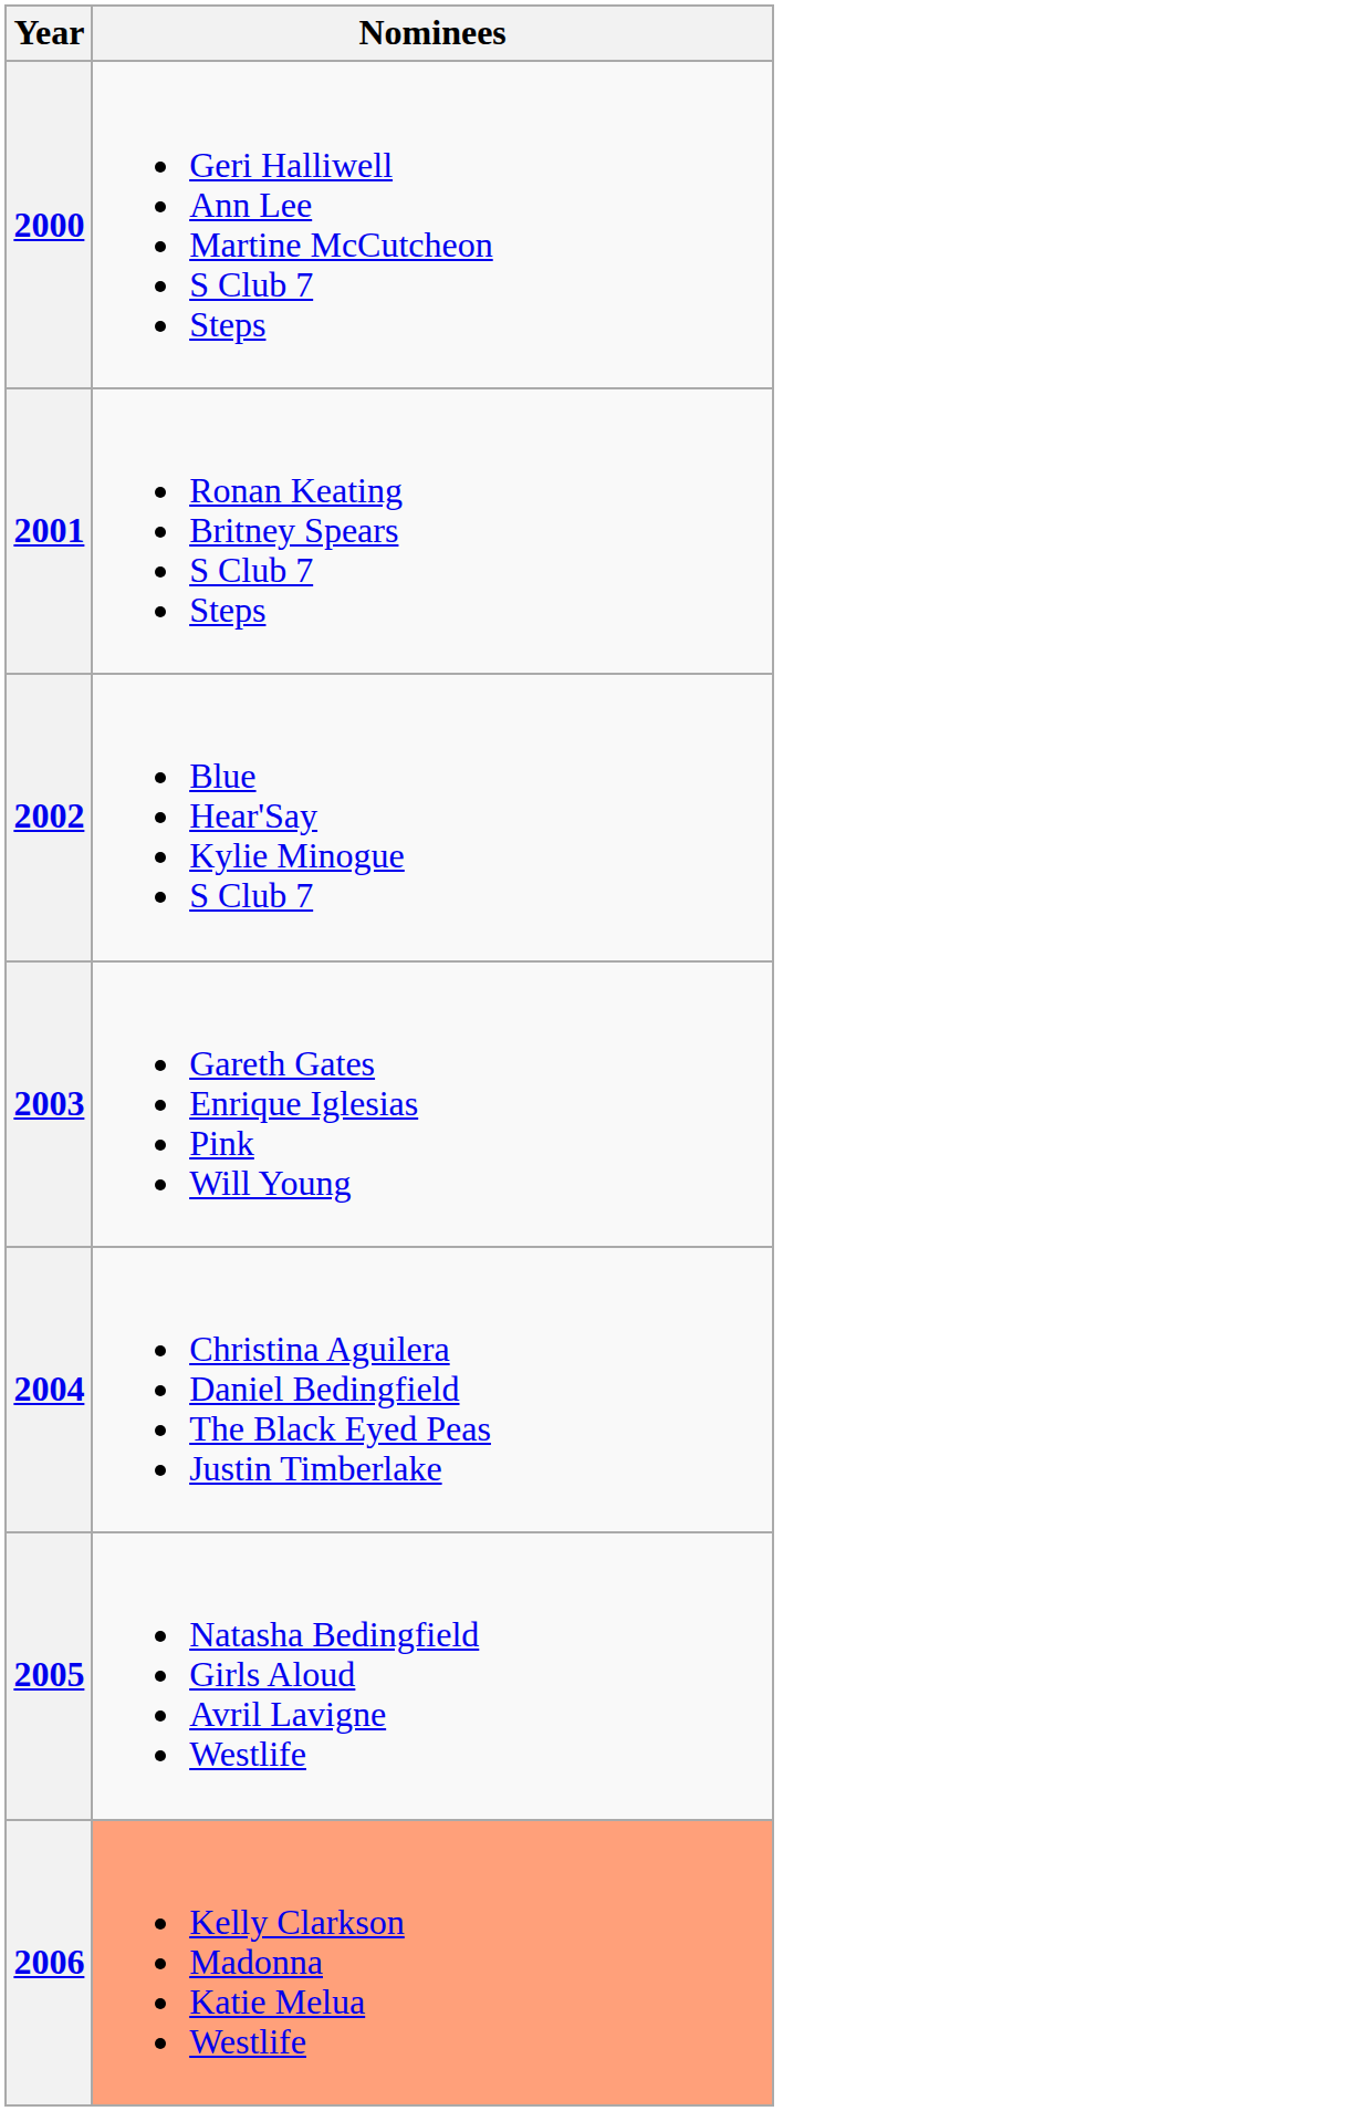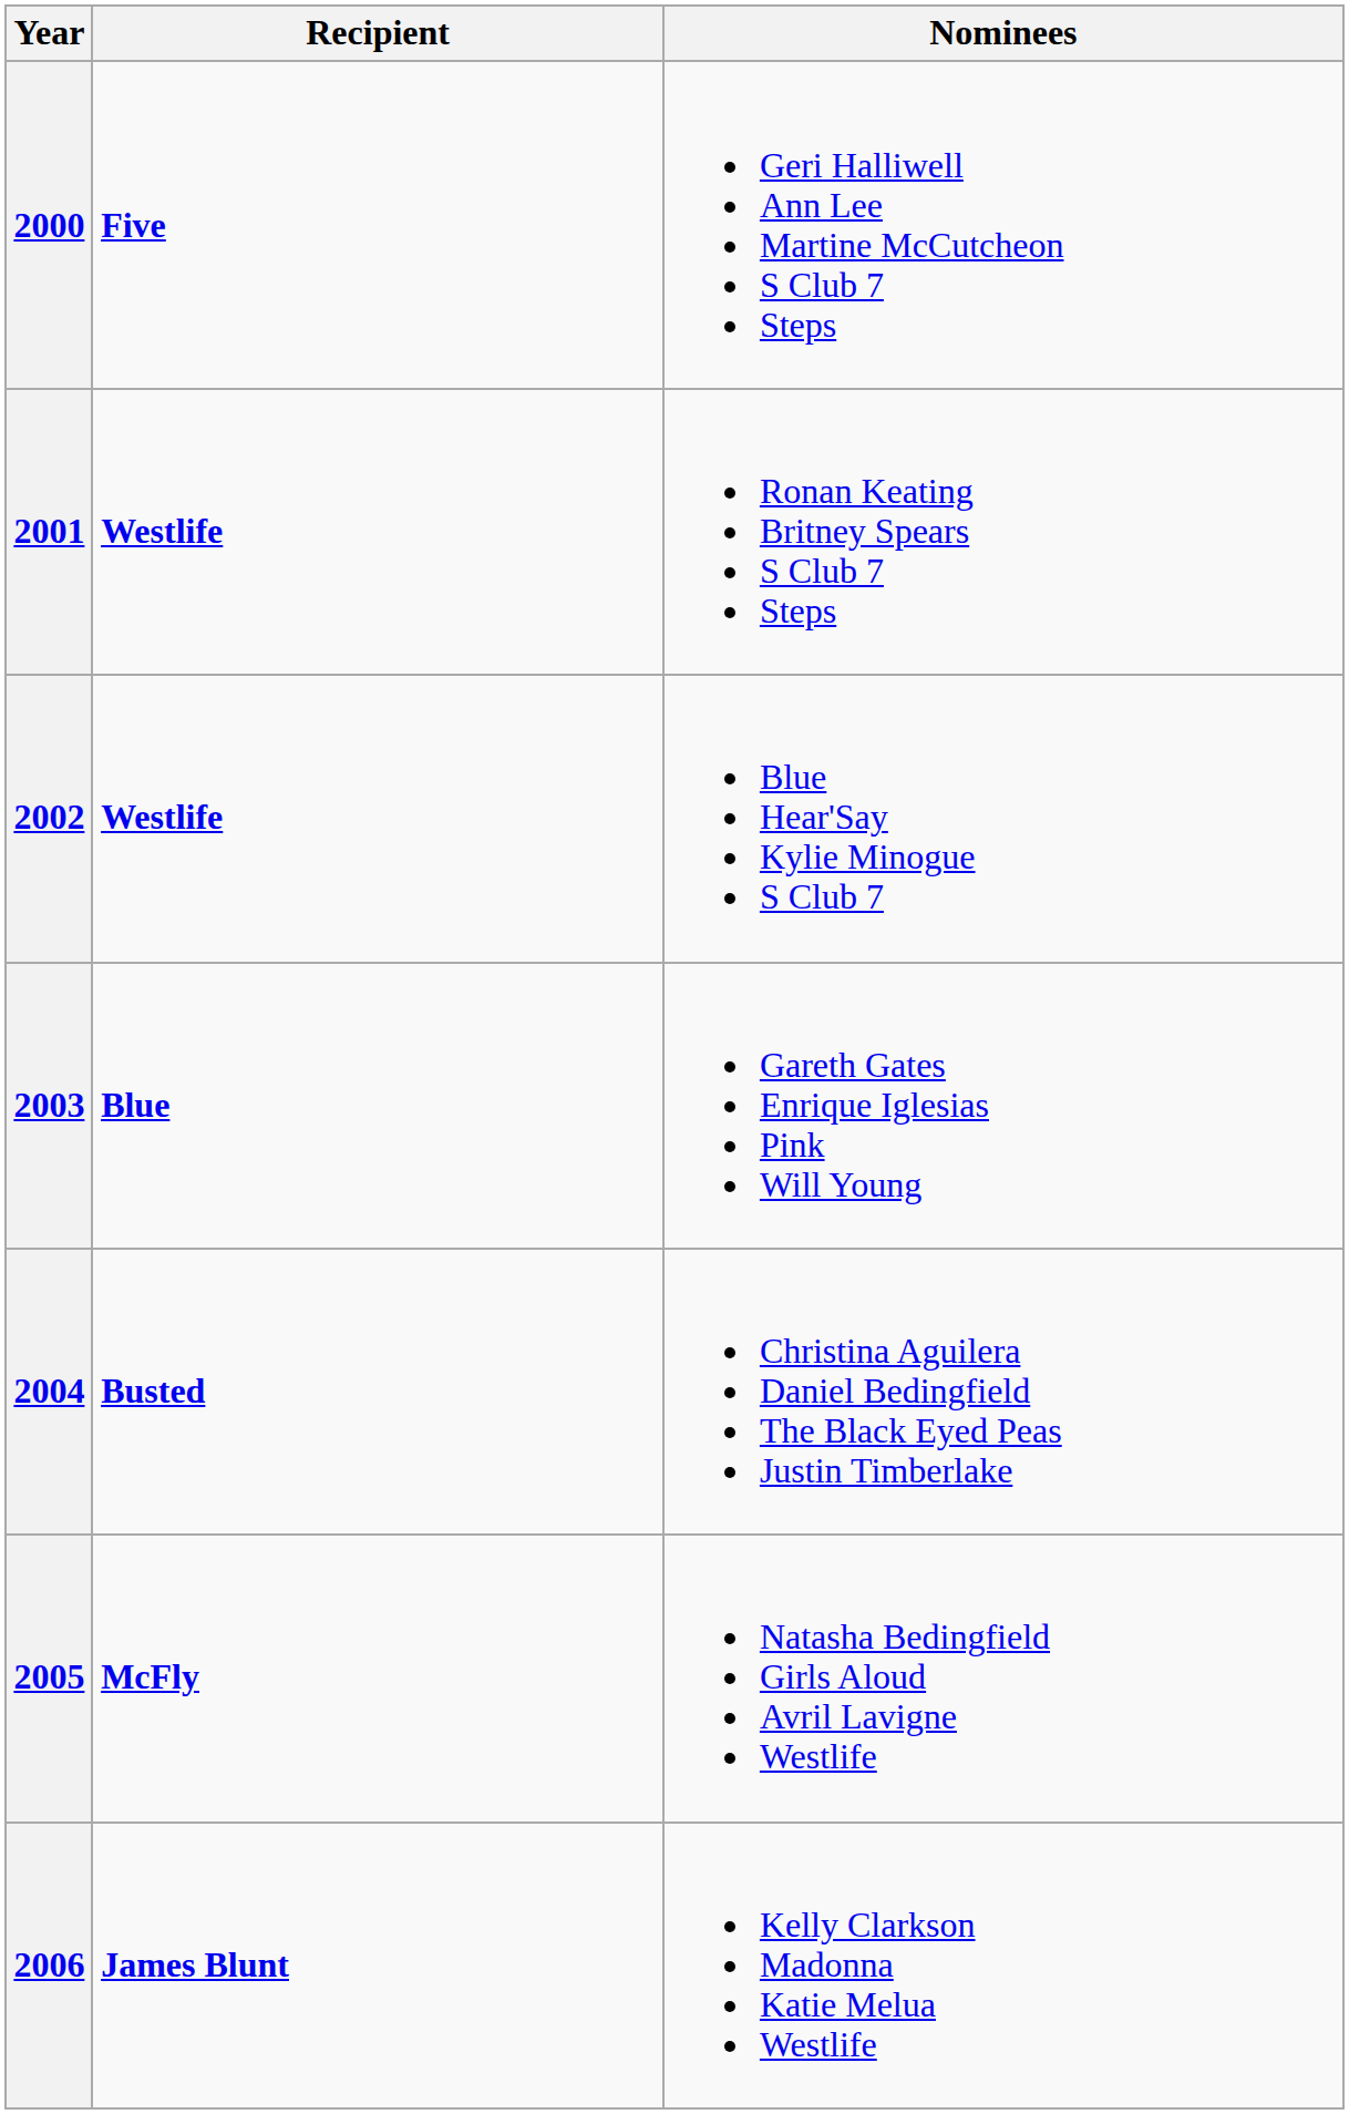+ column: Recipient | Five | Westlife | Westlife | Blue | Busted | McFly | James Blunt
2006 | Nominees: lightsalmon background -> no background
